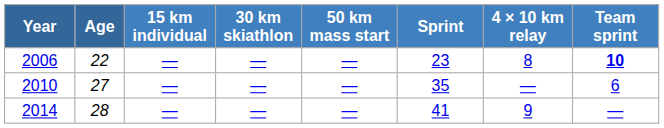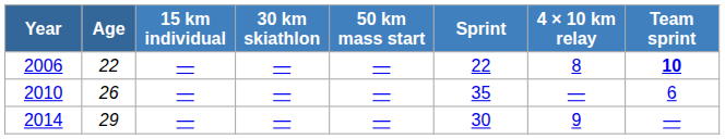2006 | Sprint: 23 -> 22
2010 | Age: 27 -> 26
2014 | Age: 28 -> 29
2014 | Sprint: 41 -> 30
